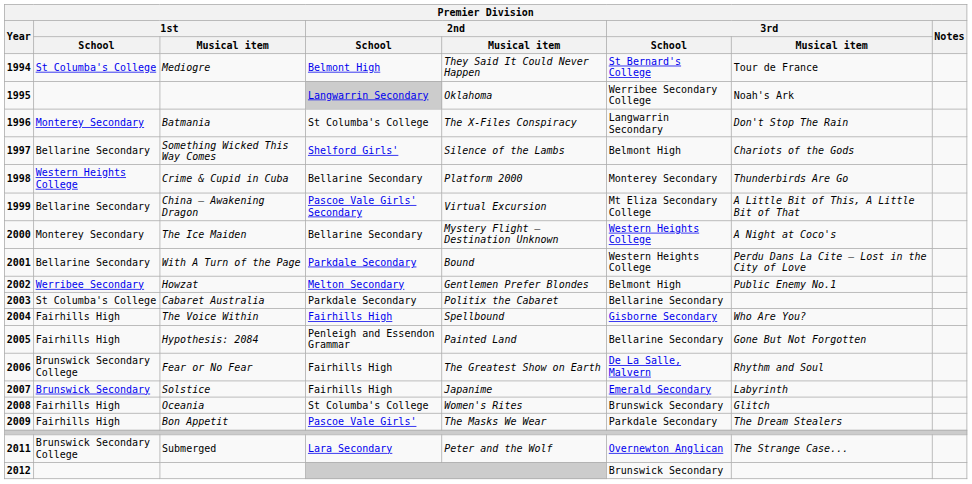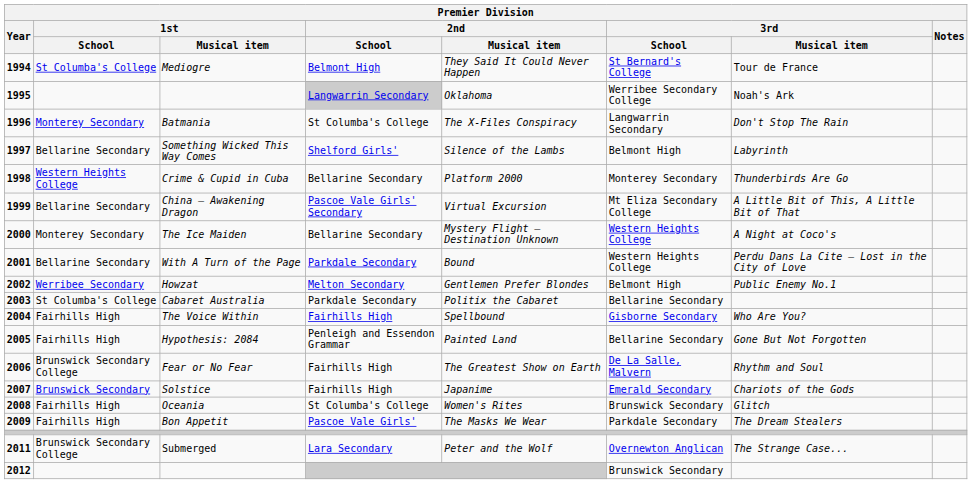Something Wicked This Way Comes | 3rd / Musical item: Chariots of the Gods -> Labyrinth
Solstice | 3rd / Musical item: Labyrinth -> Chariots of the Gods
